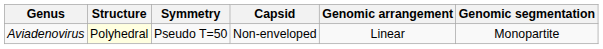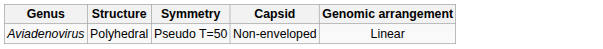- column: Genomic segmentation | Monopartite
Aviadenovirus | Structure: lightyellow background -> no background
